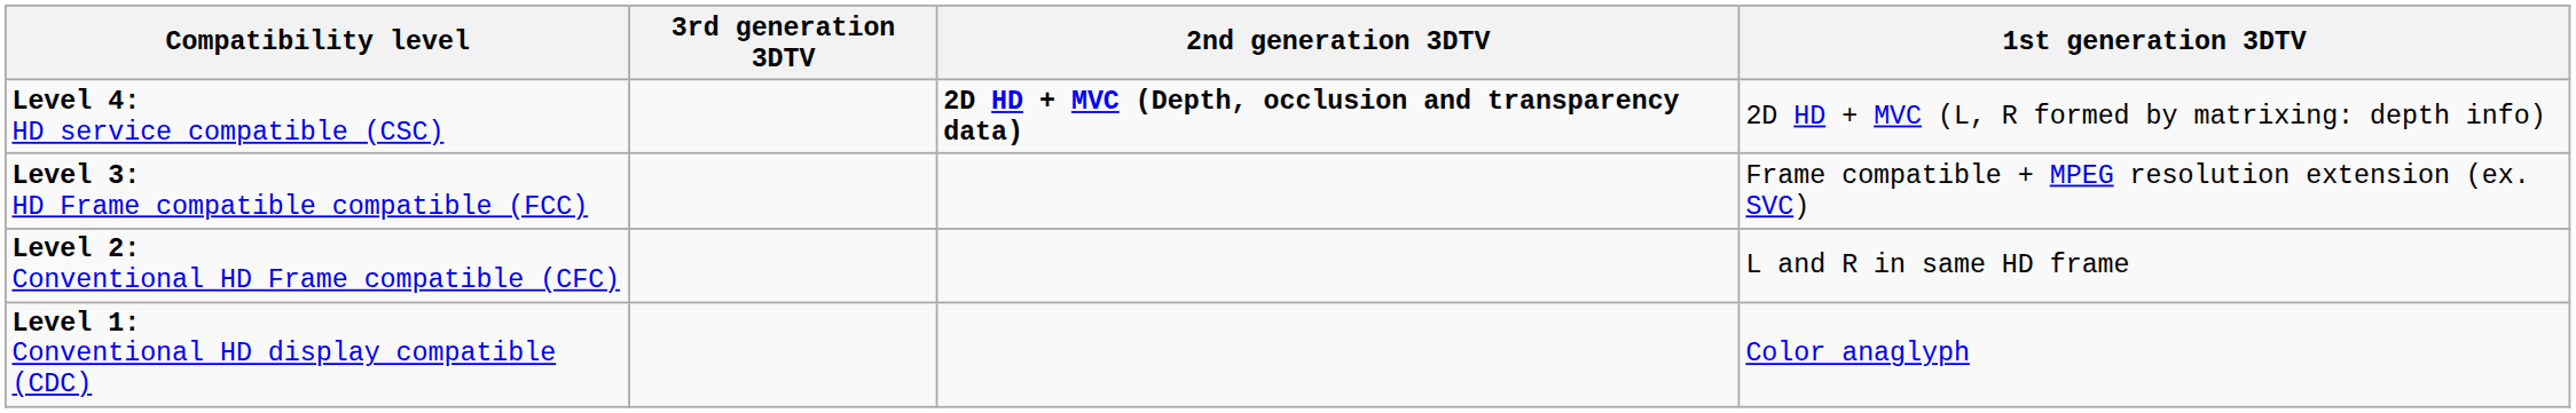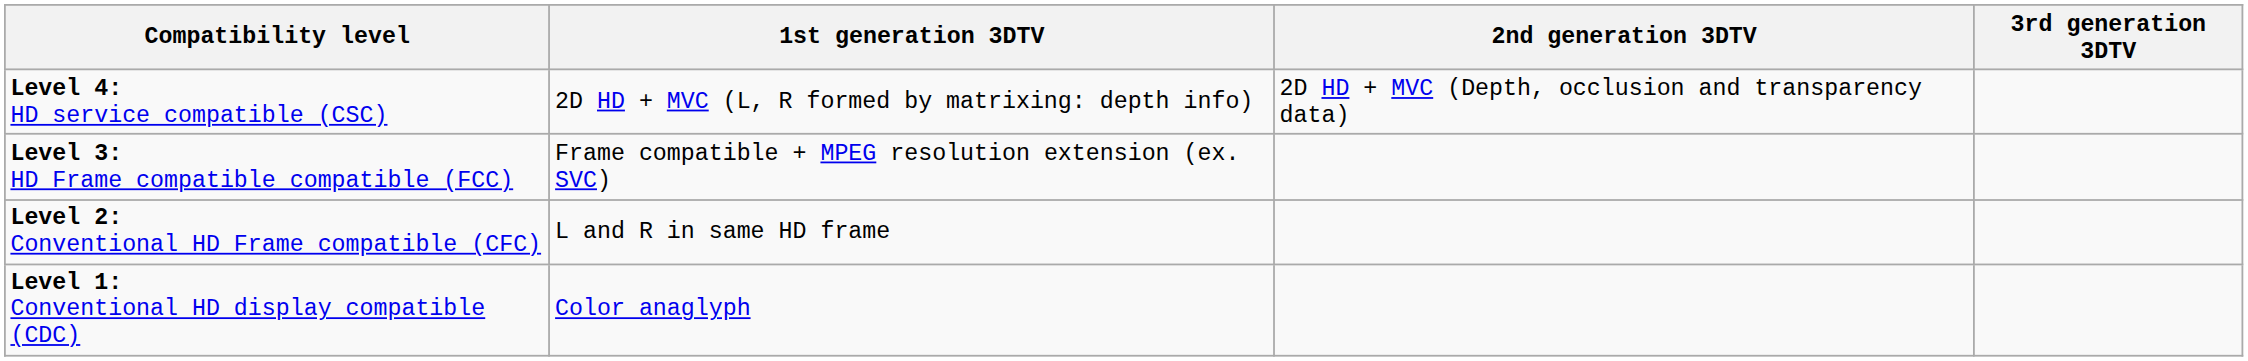columns swapped: 1st generation 3DTV <-> 3rd generation 3DTV
Level 4: HD service compatible (CSC) | 2nd generation 3DTV: bold -> normal
